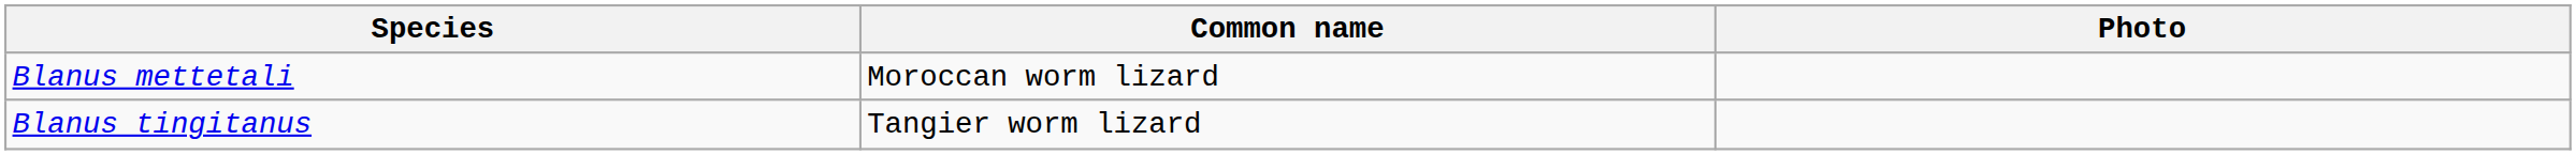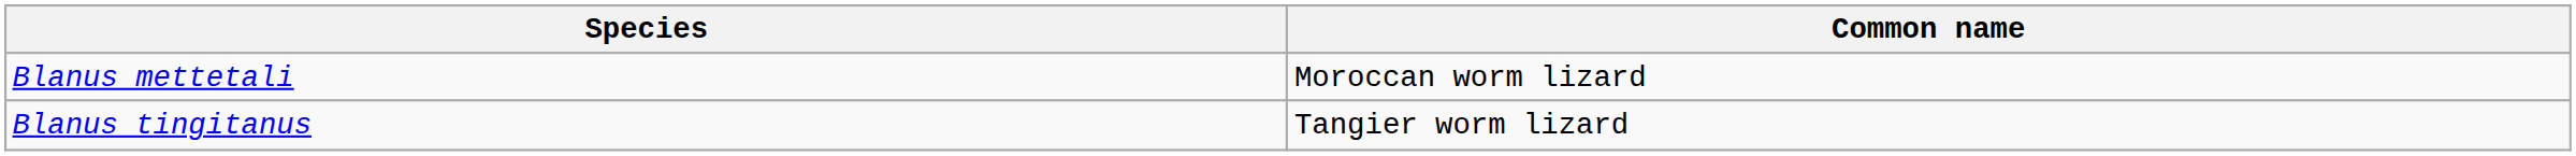- column: Photo
